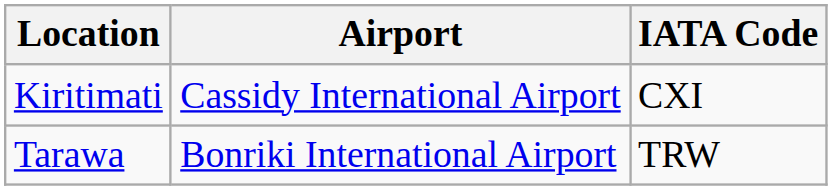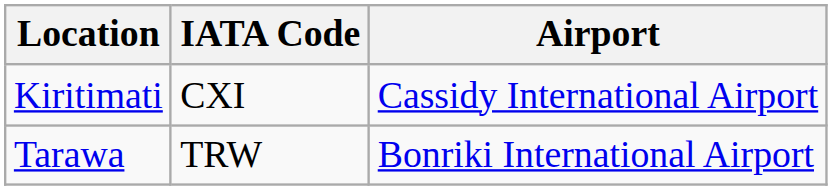columns swapped: Airport <-> IATA Code
